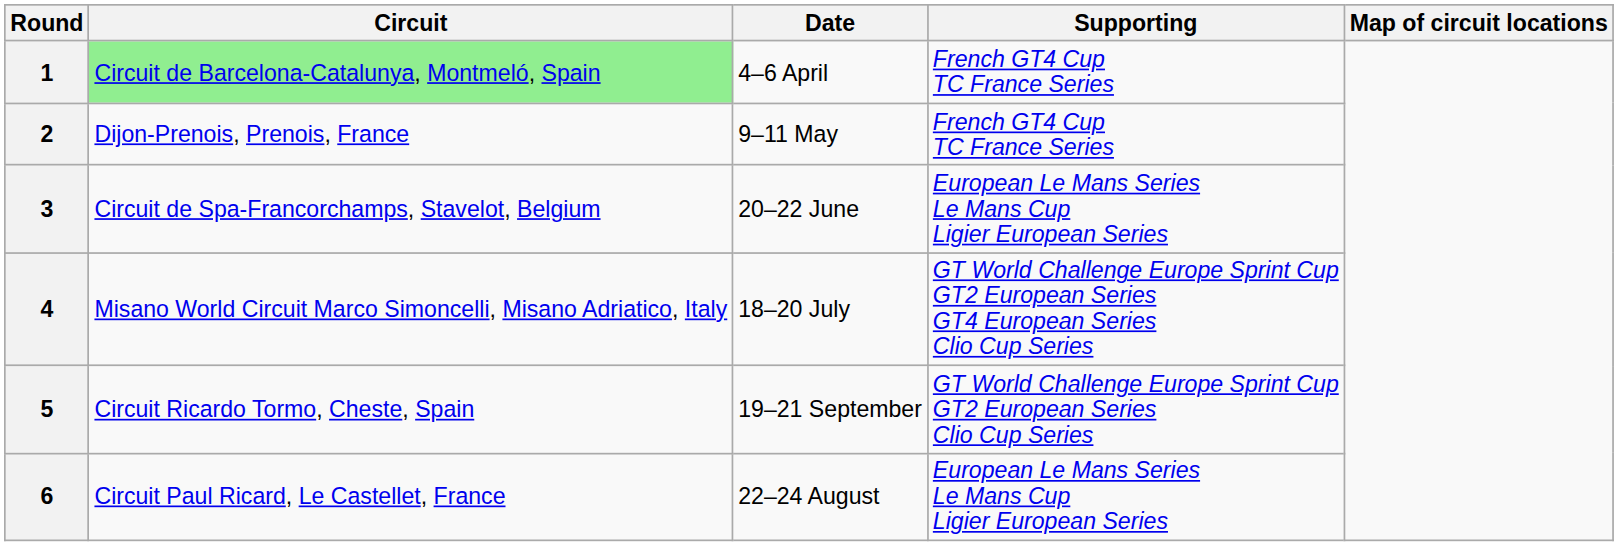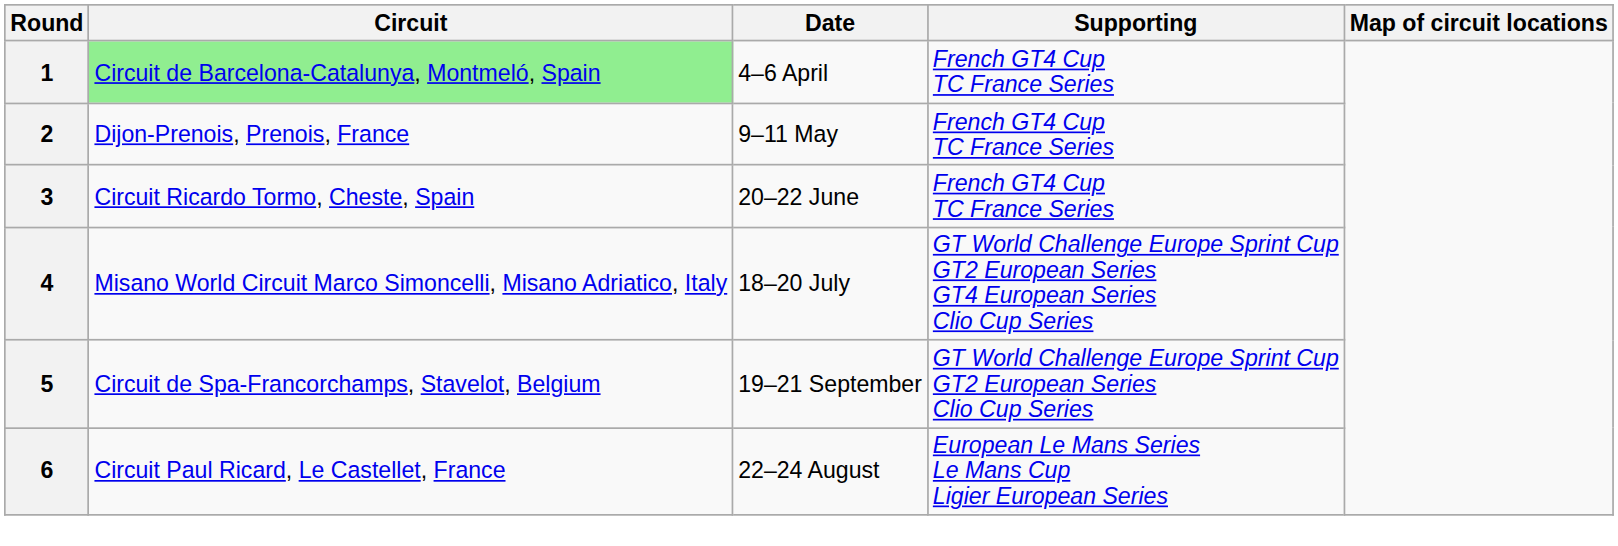3 | Circuit: Circuit de Spa-Francorchamps, Stavelot, Belgium -> Circuit Ricardo Tormo, Cheste, Spain
3 | Supporting: European Le Mans Series Le Mans Cup Ligier European Series -> French GT4 Cup TC France Series
5 | Circuit: Circuit Ricardo Tormo, Cheste, Spain -> Circuit de Spa-Francorchamps, Stavelot, Belgium
